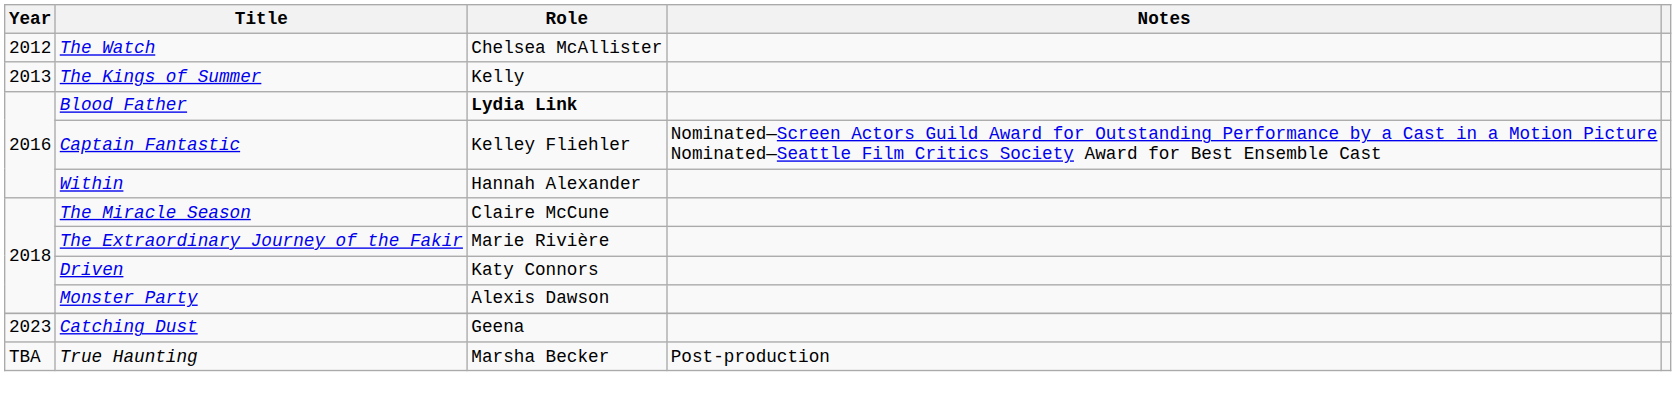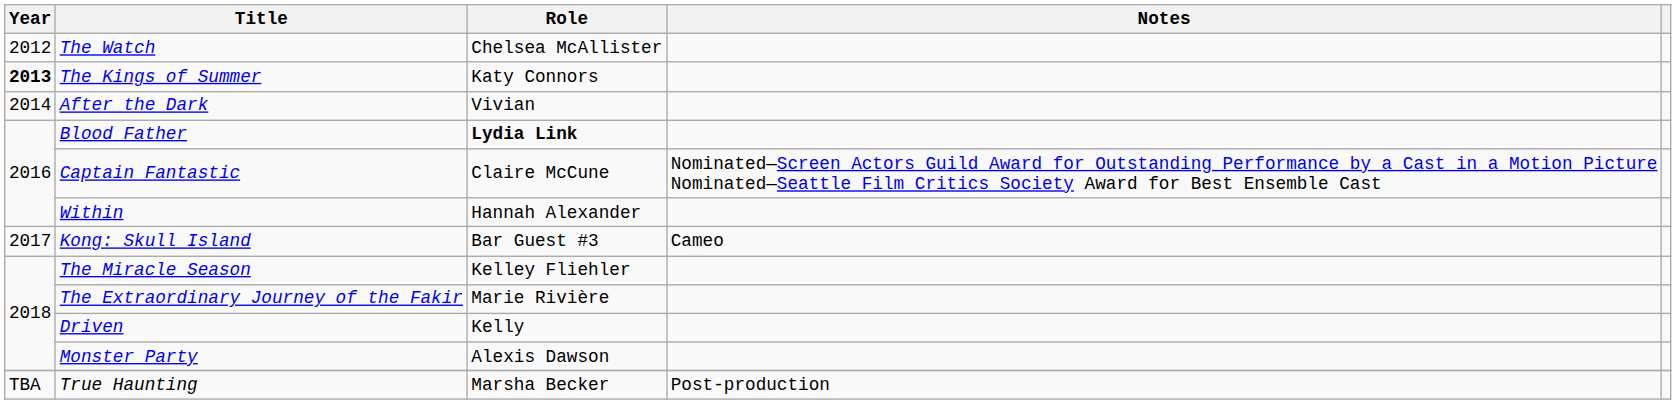The Kings of Summer | Year: normal -> bold
The Kings of Summer | Role: Kelly -> Katy Connors
+ row: 2014 | After the Dark | Vivian
Captain Fantastic | Role: Kelley Fliehler -> Claire McCune
+ row: 2017 | Kong: Skull Island | Bar Guest #3 | Cameo
The Miracle Season | Role: Claire McCune -> Kelley Fliehler
Driven | Role: Katy Connors -> Kelly
- row: 2023 | Catching Dust | Geena
